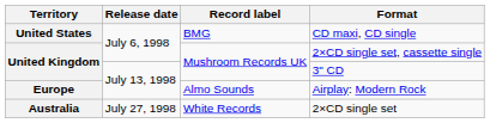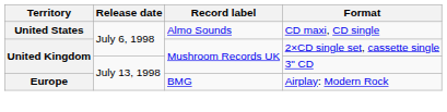CD maxi, CD single | Record label: BMG -> Almo Sounds
Airplay: Modern Rock | Record label: Almo Sounds -> BMG
- row: Australia | July 27, 1998 | White Records | 2×CD single set
